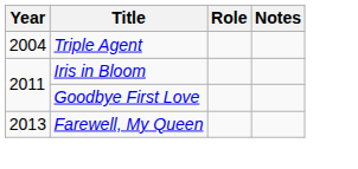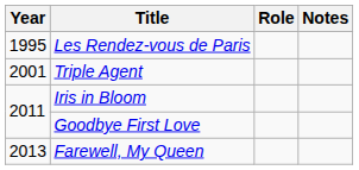+ row: 1995 | Les Rendez-vous de Paris
Triple Agent | Year: 2004 -> 2001
